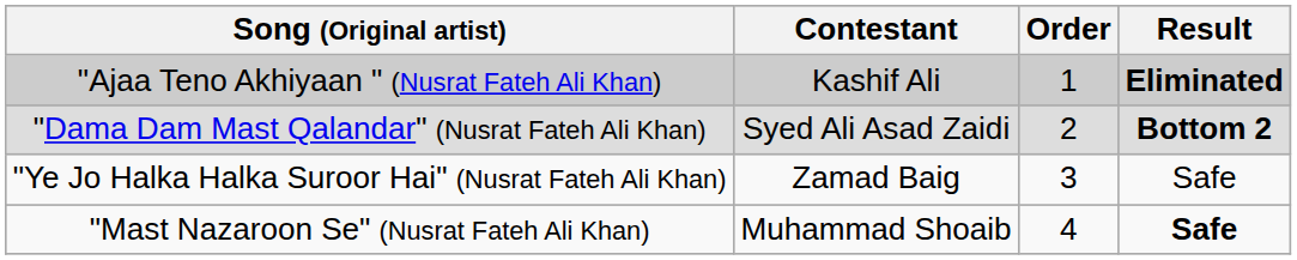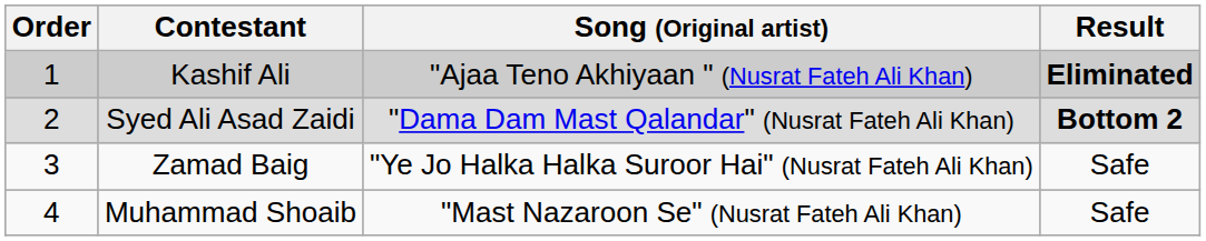columns swapped: Order <-> Song (Original artist)
Muhammad Shoaib | Result: bold -> normal
